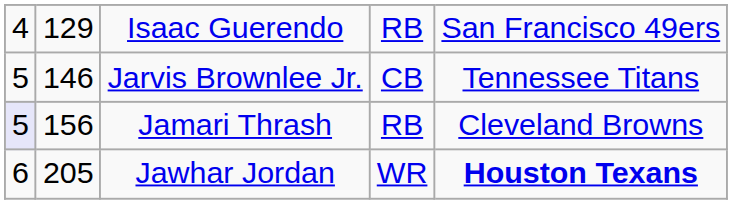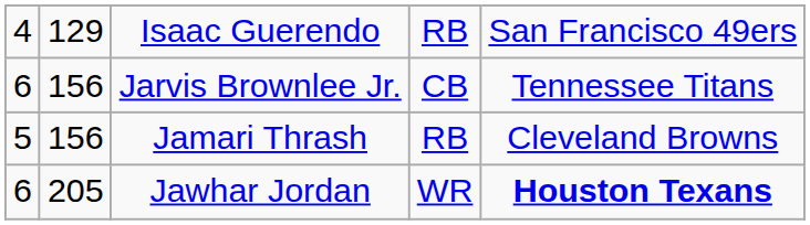Jarvis Brownlee Jr. | column 1: 5 -> 6
Jarvis Brownlee Jr. | column 2: 146 -> 156
Jamari Thrash | column 1: lavender background -> no background
